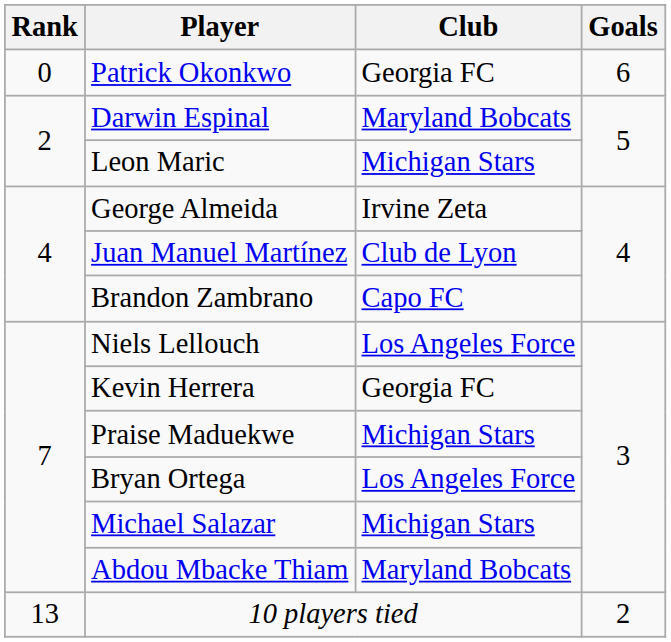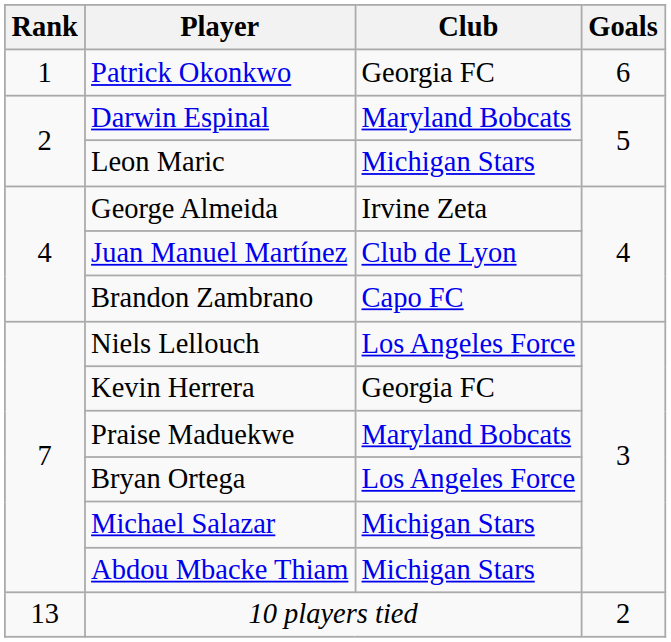Patrick Okonkwo | Rank: 0 -> 1
Praise Maduekwe | Club: Michigan Stars -> Maryland Bobcats
Abdou Mbacke Thiam | Club: Maryland Bobcats -> Michigan Stars
